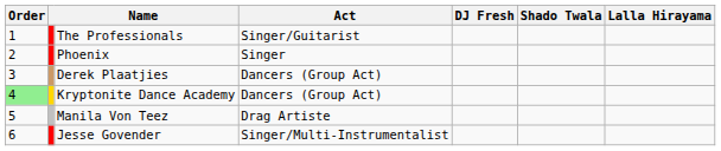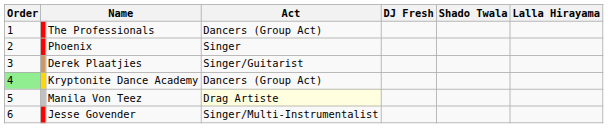The Professionals | Act: Singer/Guitarist -> Dancers (Group Act)
Derek Plaatjies | Act: Dancers (Group Act) -> Singer/Guitarist
Manila Von Teez | Act: no background -> lightyellow background
